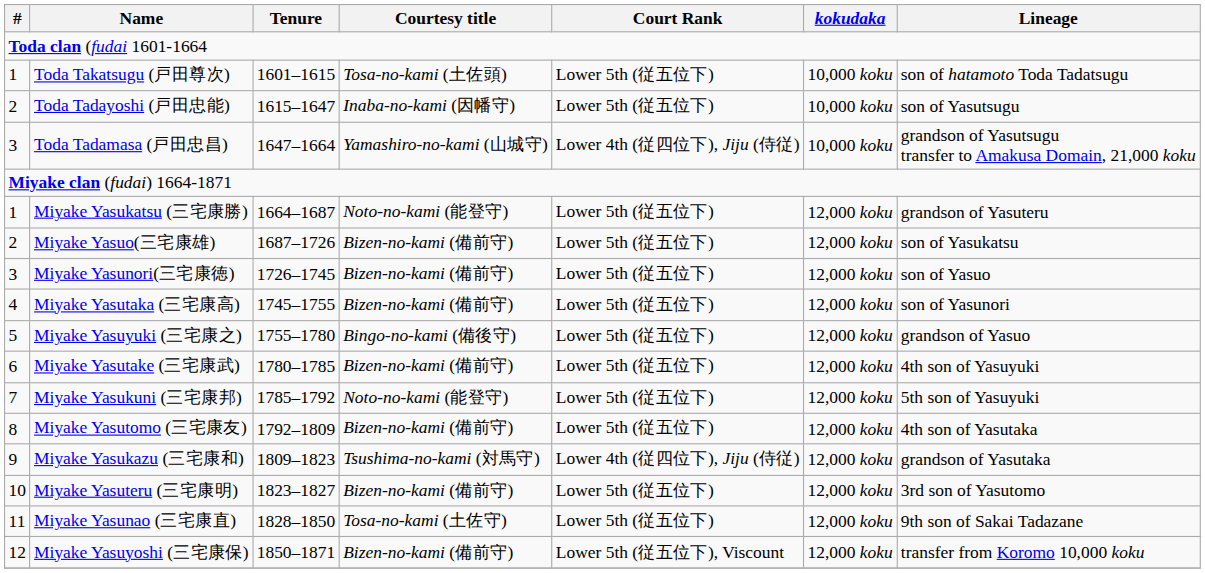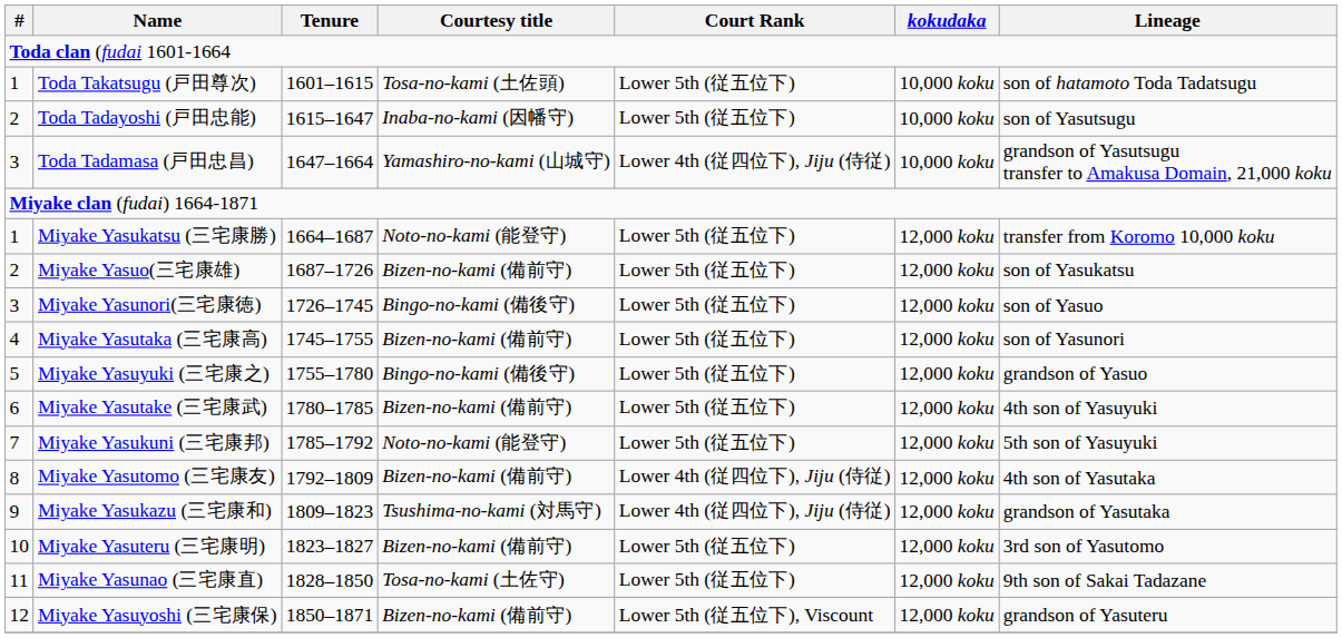Miyake Yasukatsu (三宅康勝) | Lineage: grandson of Yasuteru -> transfer from Koromo 10,000 koku
Miyake Yasunori(三宅康徳) | Courtesy title: Bizen-no-kami (備前守) -> Bingo-no-kami (備後守)
Miyake Yasutomo (三宅康友) | Court Rank: Lower 5th (従五位下) -> Lower 4th (従四位下), Jiju (侍従)
Miyake Yasuyoshi (三宅康保) | Lineage: transfer from Koromo 10,000 koku -> grandson of Yasuteru
